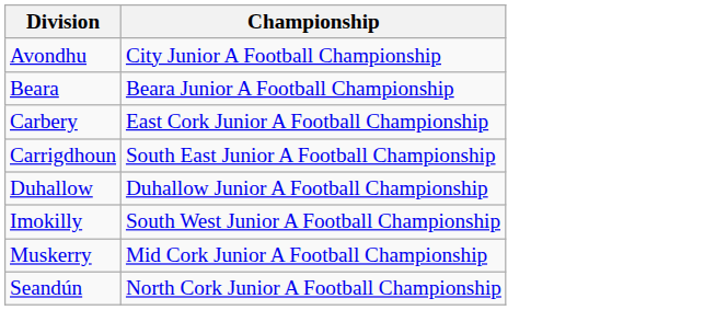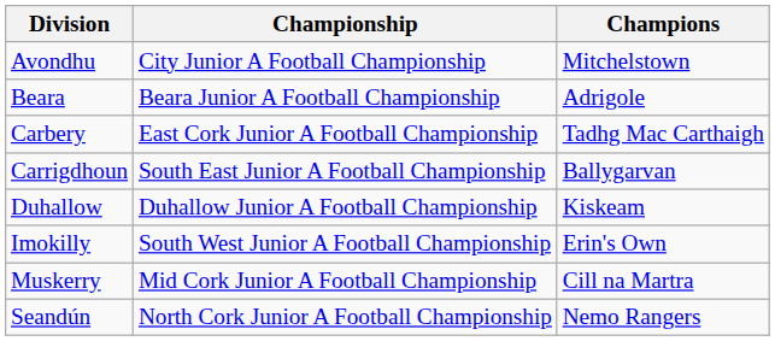+ column: Champions | Mitchelstown | Adrigole | Tadhg Mac Carthaigh | Ballygarvan | Kiskeam | Erin's Own | Cill na Martra | Nemo Rangers
